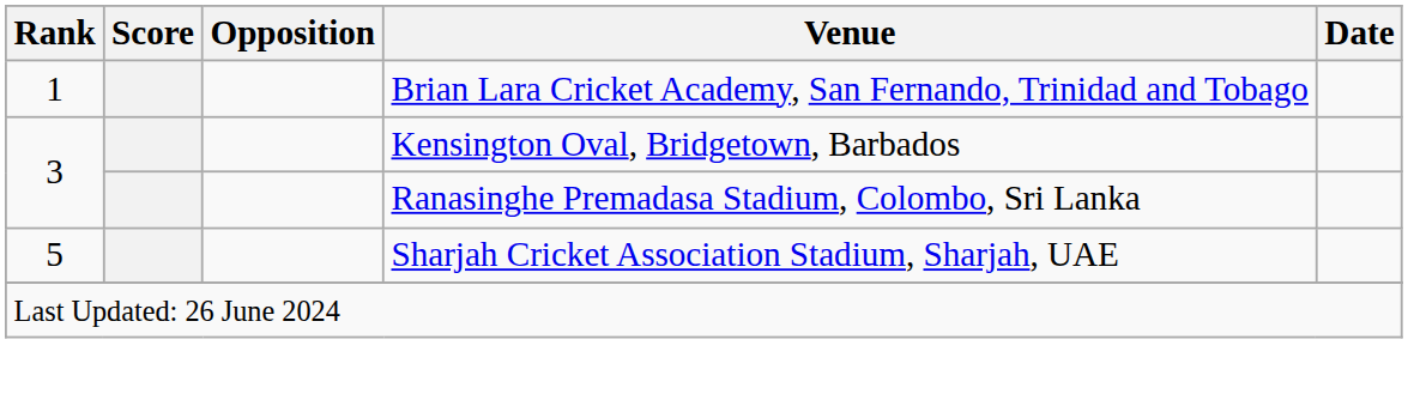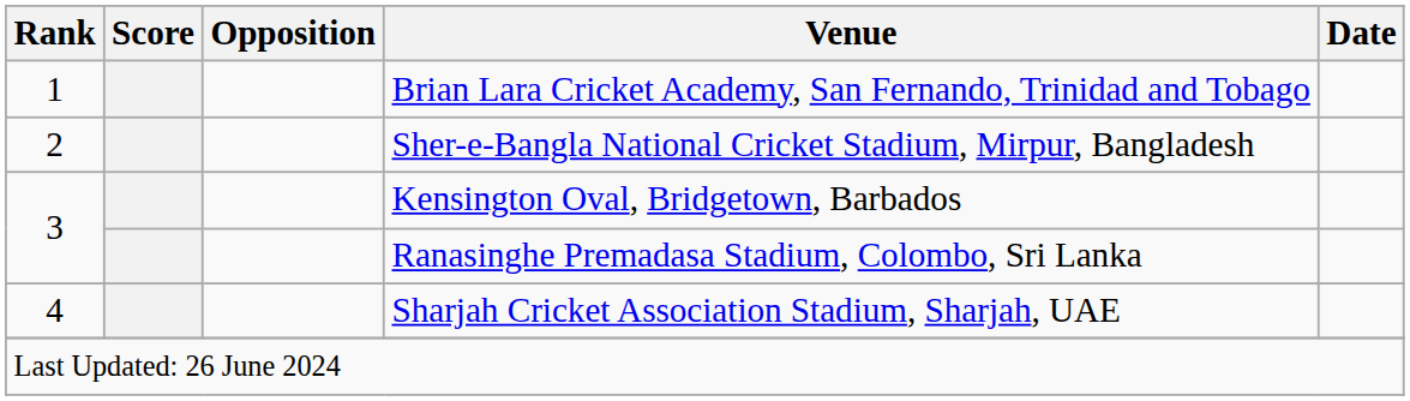+ row: 2 | Sher-e-Bangla National Cricket Stadium, Mirpur, Bangladesh
Sharjah Cricket Association Stadium, Sharjah, UAE | Rank: 5 -> 4
